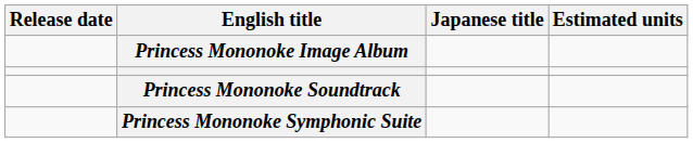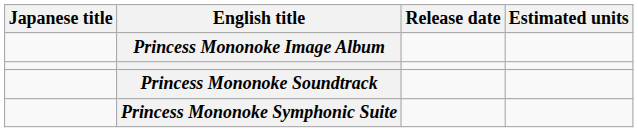columns swapped: Release date <-> Japanese title
